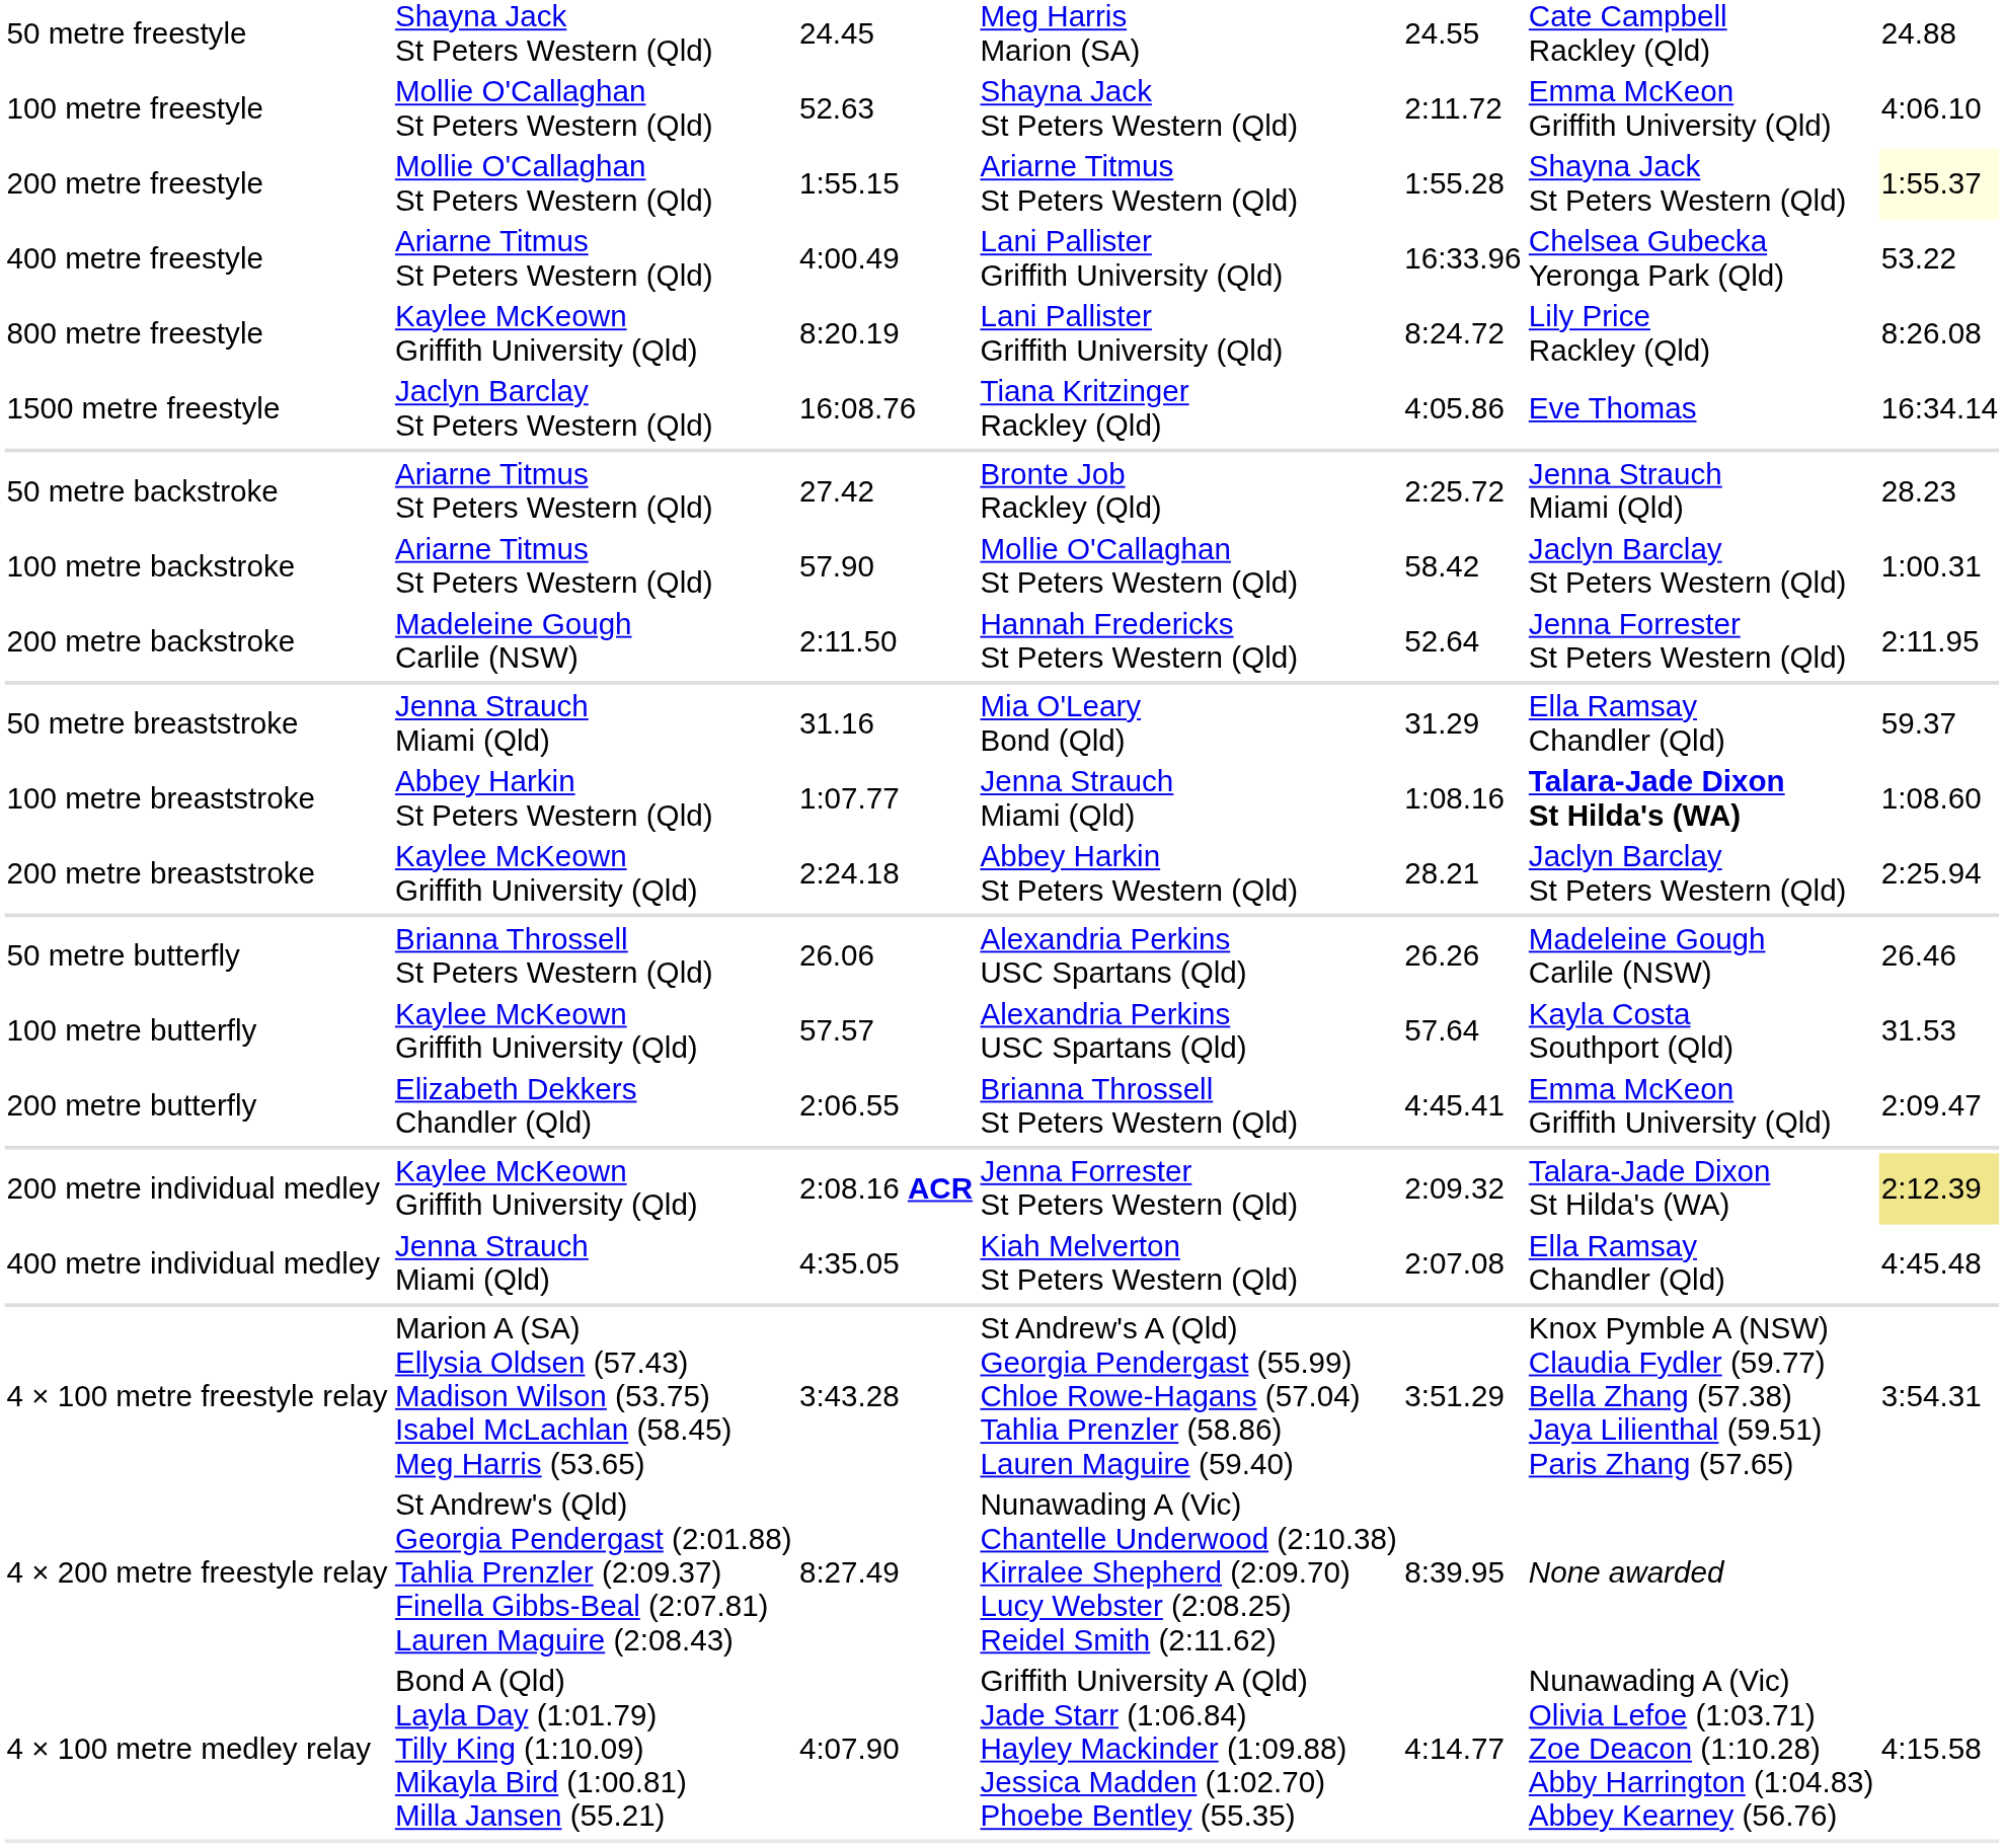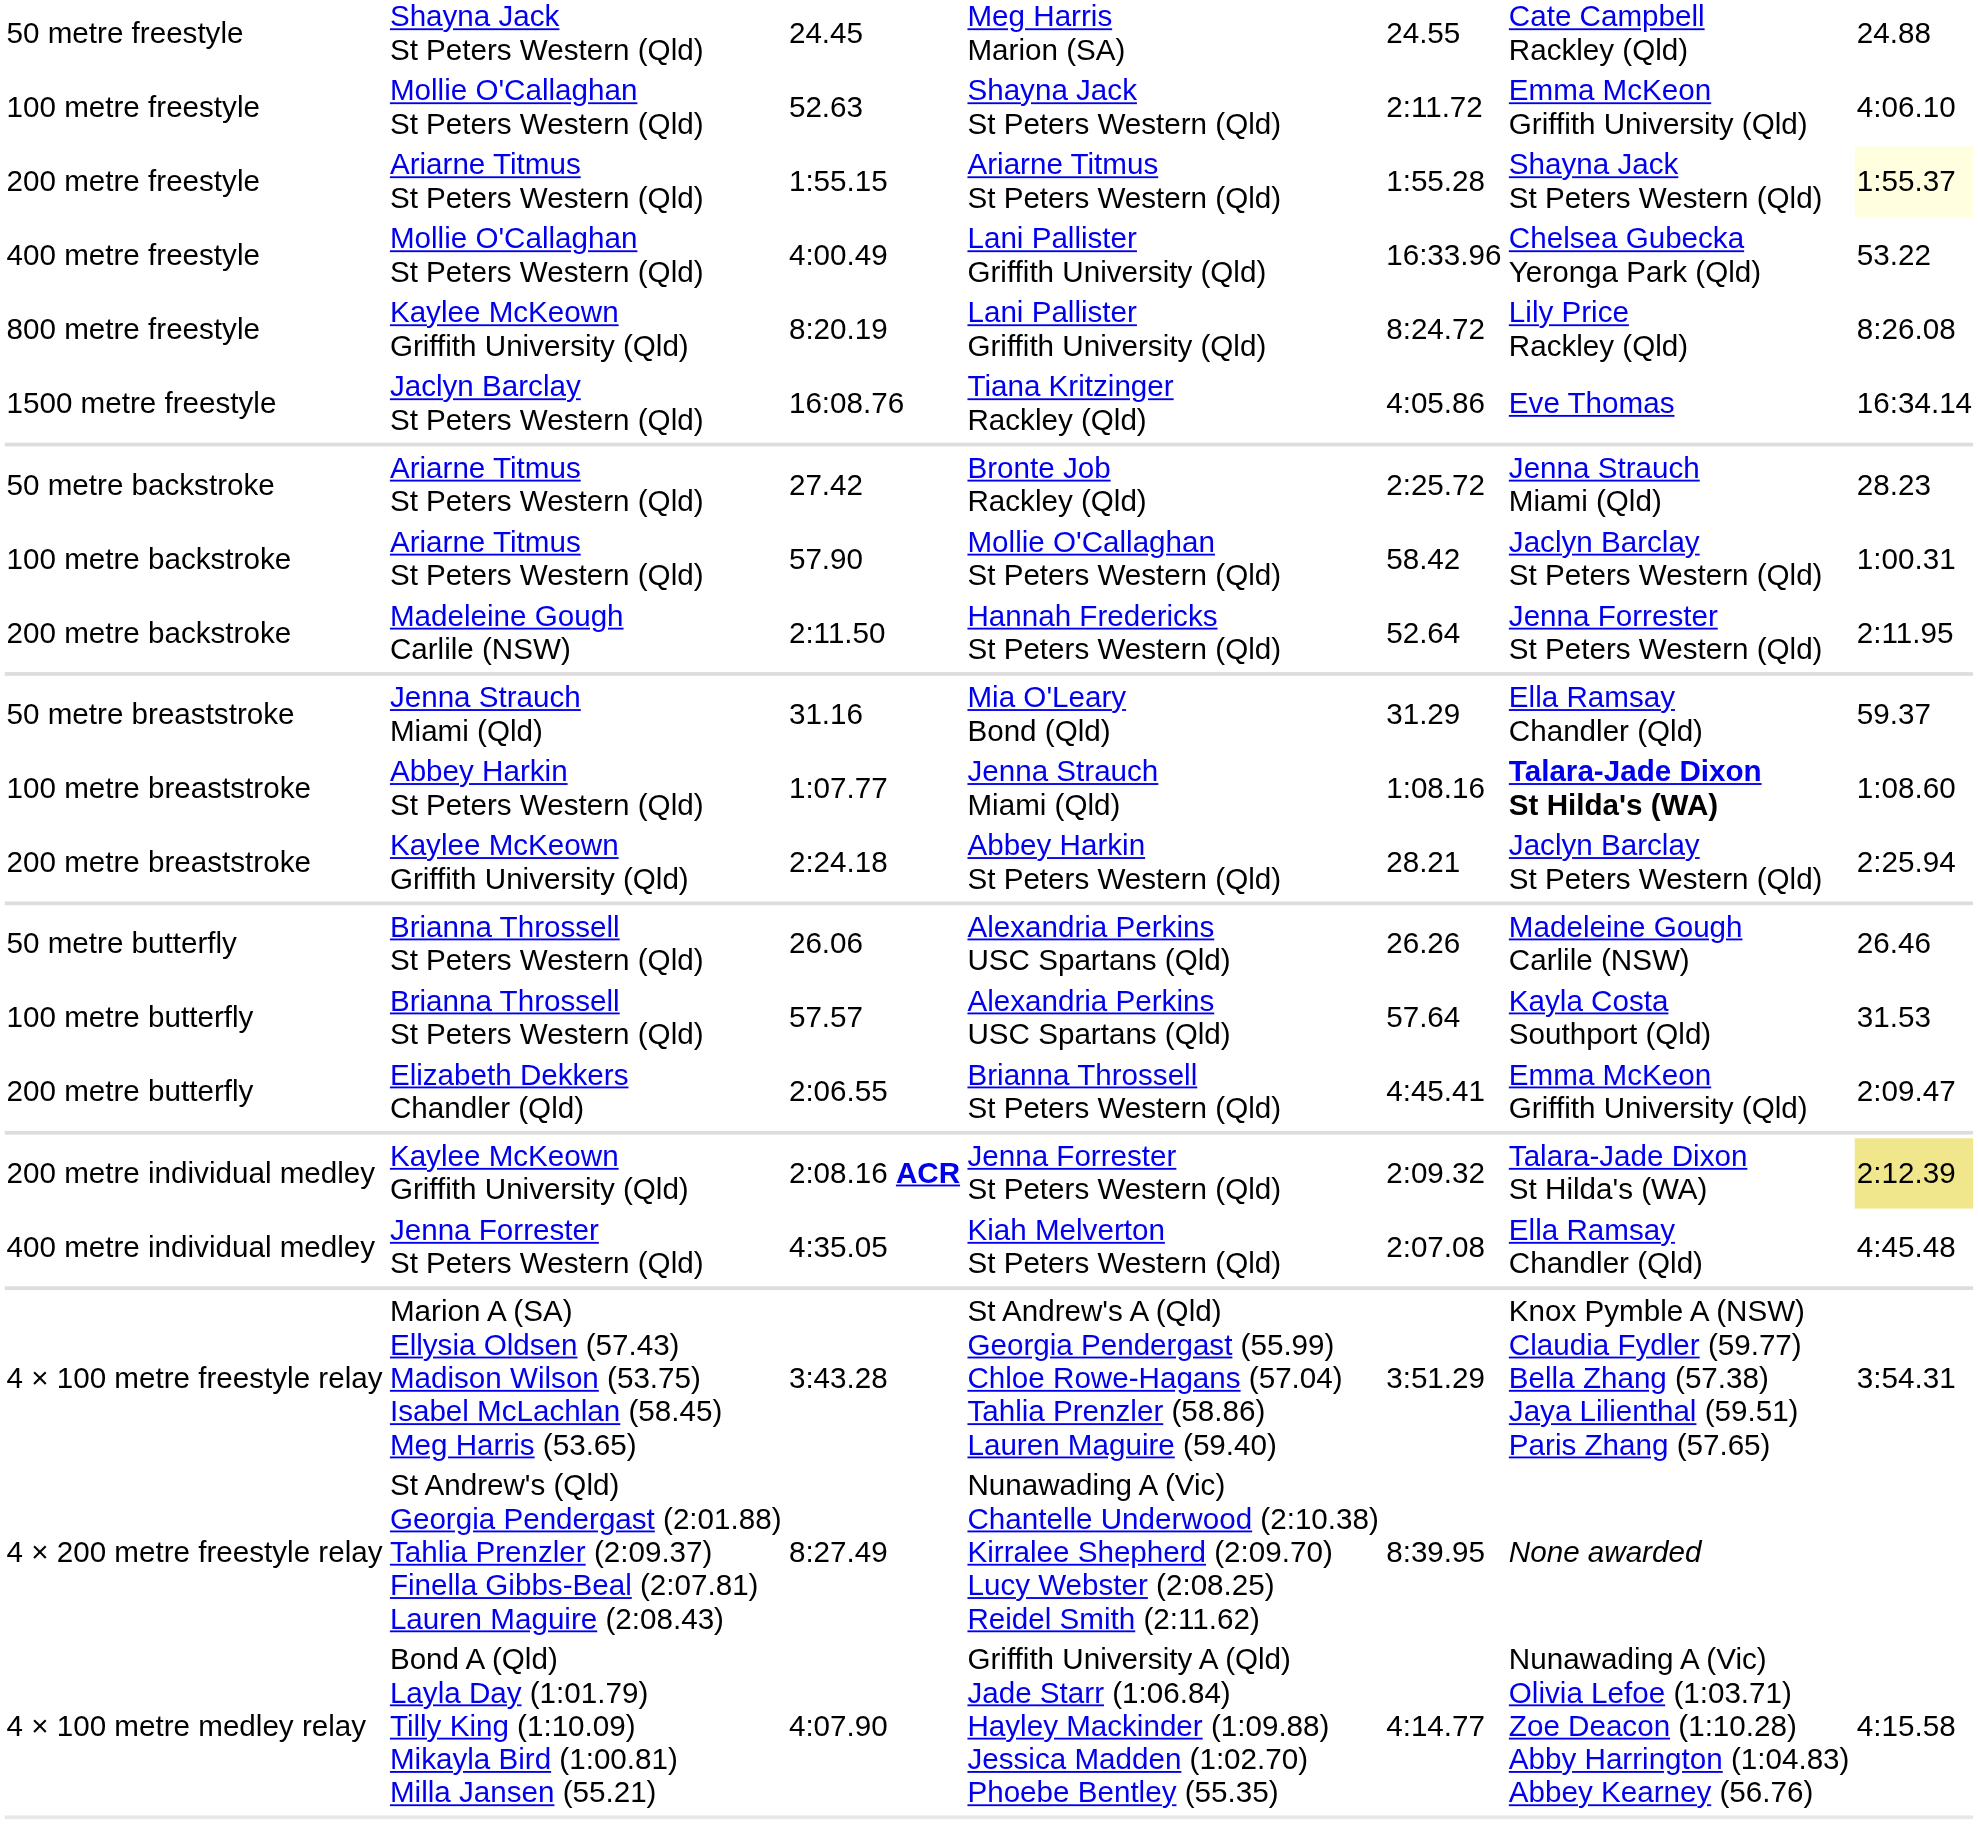200 metre freestyle | column 2: Mollie O'Callaghan St Peters Western (Qld) -> Ariarne Titmus St Peters Western (Qld)
400 metre freestyle | column 2: Ariarne Titmus St Peters Western (Qld) -> Mollie O'Callaghan St Peters Western (Qld)
100 metre butterfly | column 2: Kaylee McKeown Griffith University (Qld) -> Brianna Throssell St Peters Western (Qld)
400 metre individual medley | column 2: Jenna Strauch Miami (Qld) -> Jenna Forrester St Peters Western (Qld)
